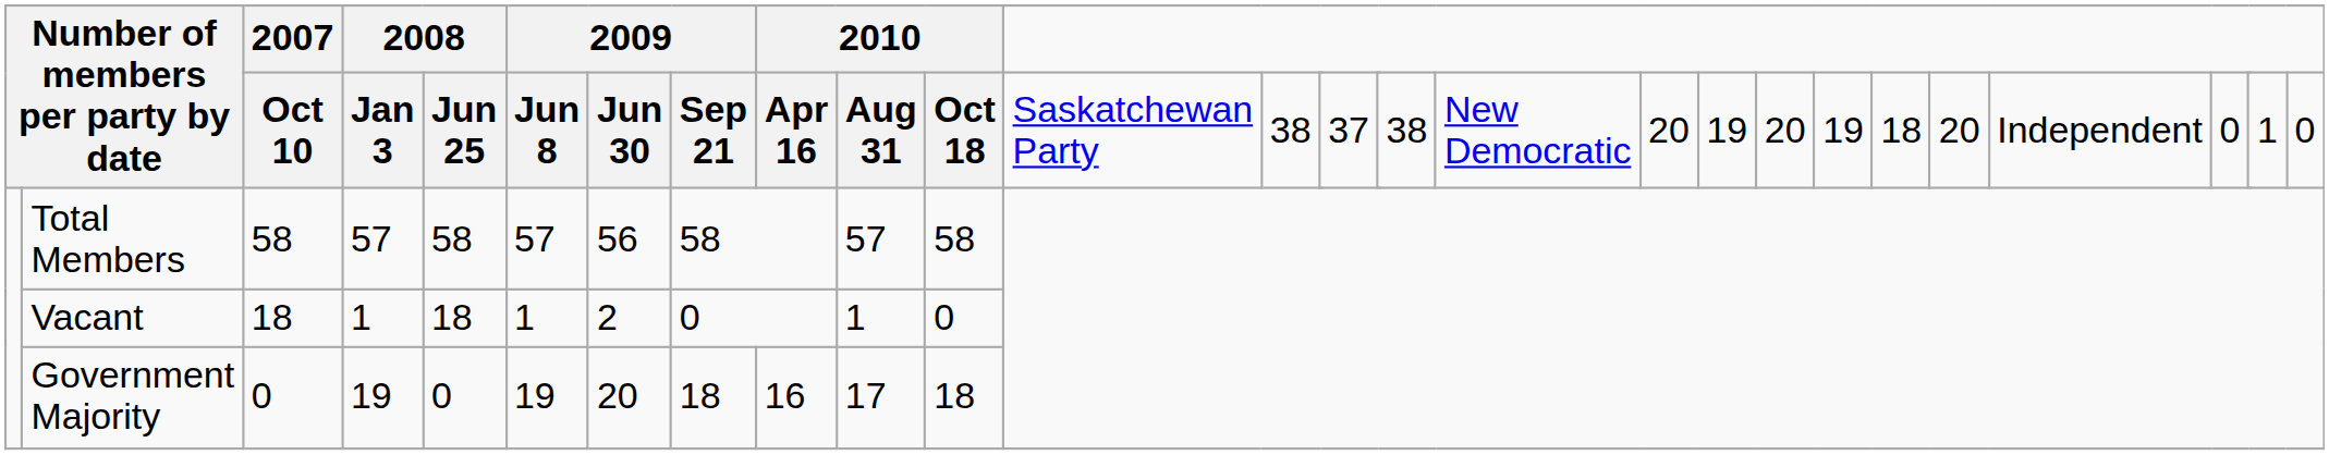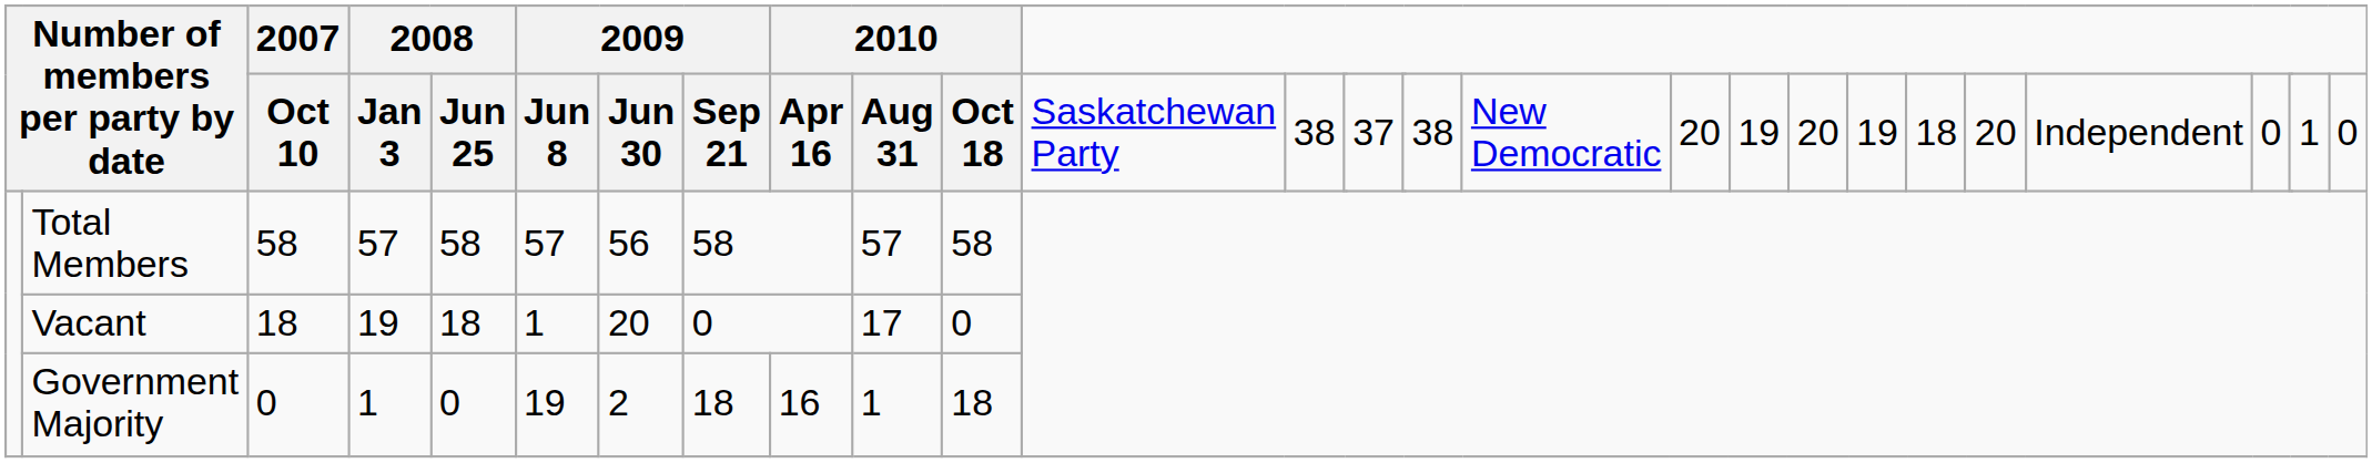Vacant | column 4: 1 -> 19
Vacant | column 7: 2 -> 20
Vacant | column 10: 1 -> 17
Government Majority | column 4: 19 -> 1
Government Majority | column 7: 20 -> 2
Government Majority | column 10: 17 -> 1
